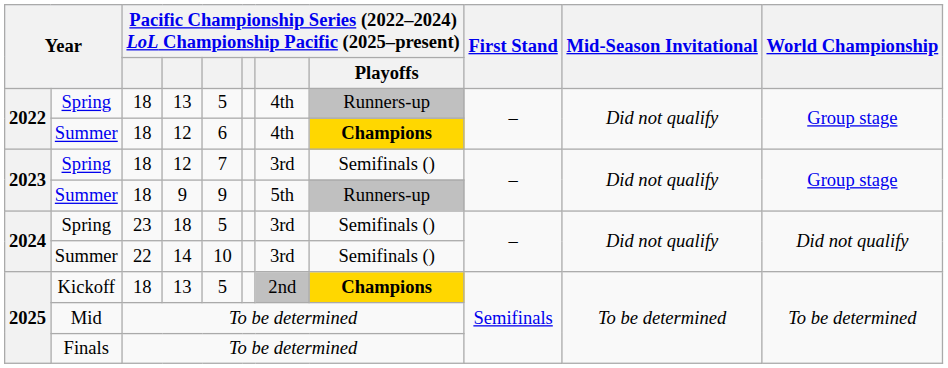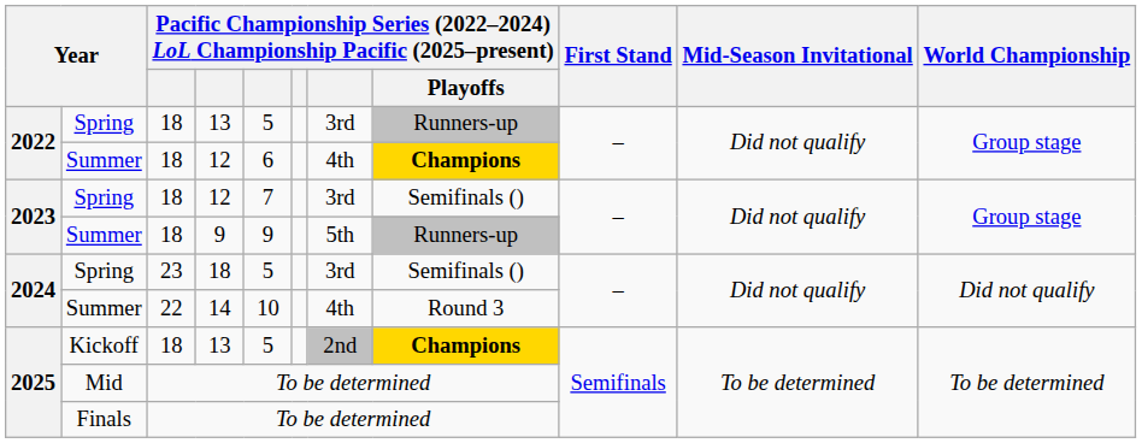2022 / Spring | column 7: 4th -> 3rd
2024 / Summer | column 7: 3rd -> 4th
2024 / Summer | column 8: Semifinals () -> Round 3
